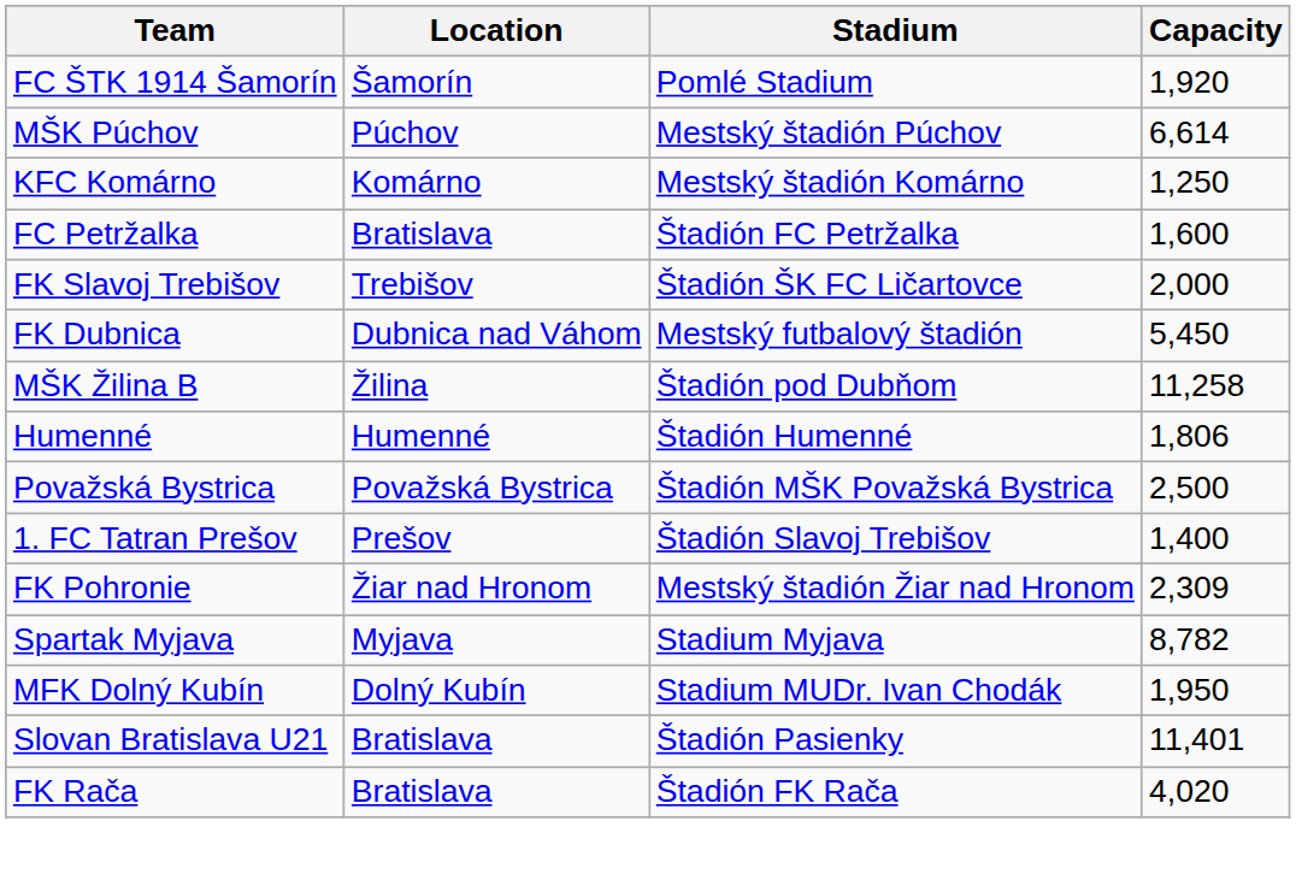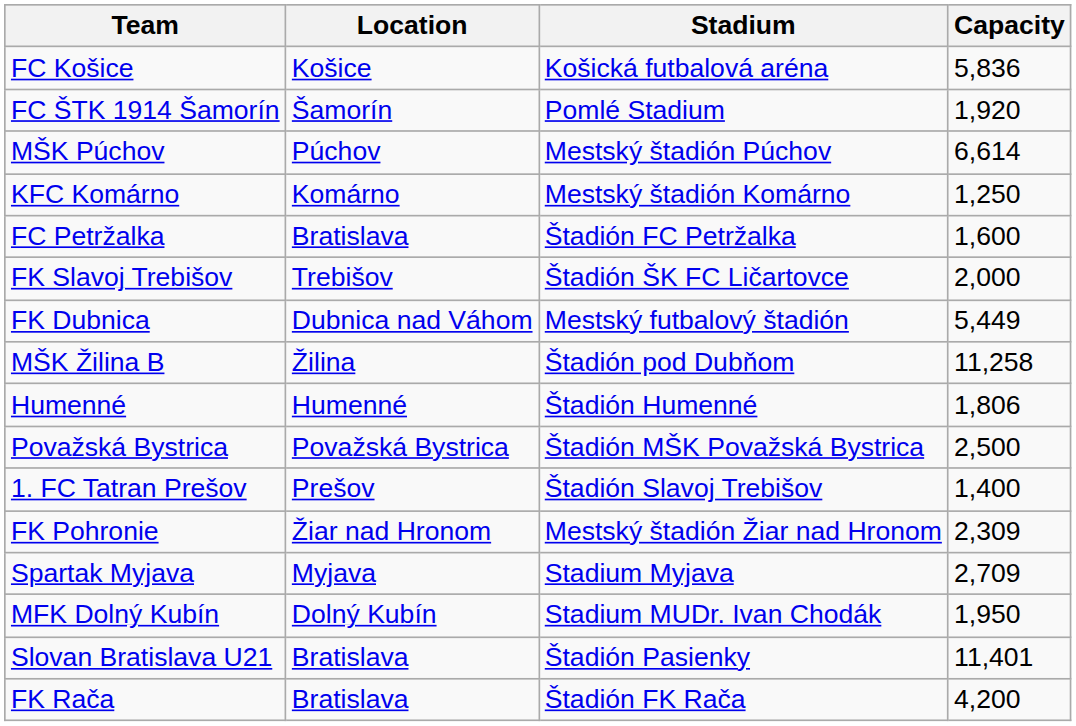+ row: FC Košice | Košice | Košická futbalová aréna | 5,836
FK Dubnica | Capacity: 5,450 -> 5,449
Spartak Myjava | Capacity: 8,782 -> 2,709
FK Rača | Capacity: 4,020 -> 4,200
